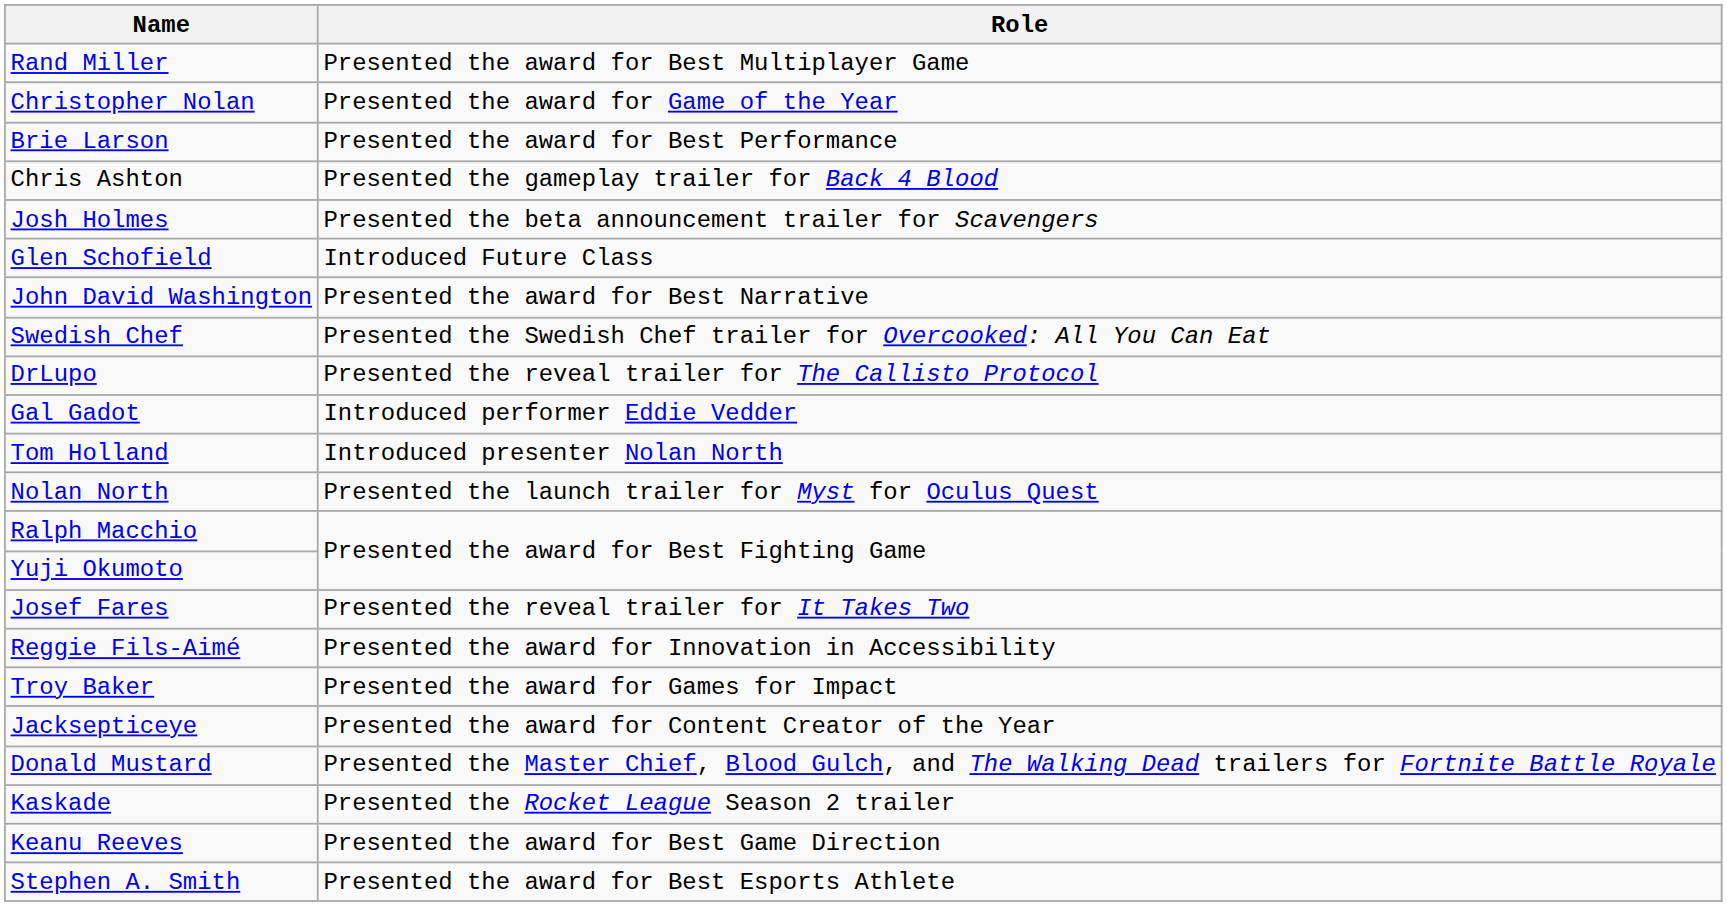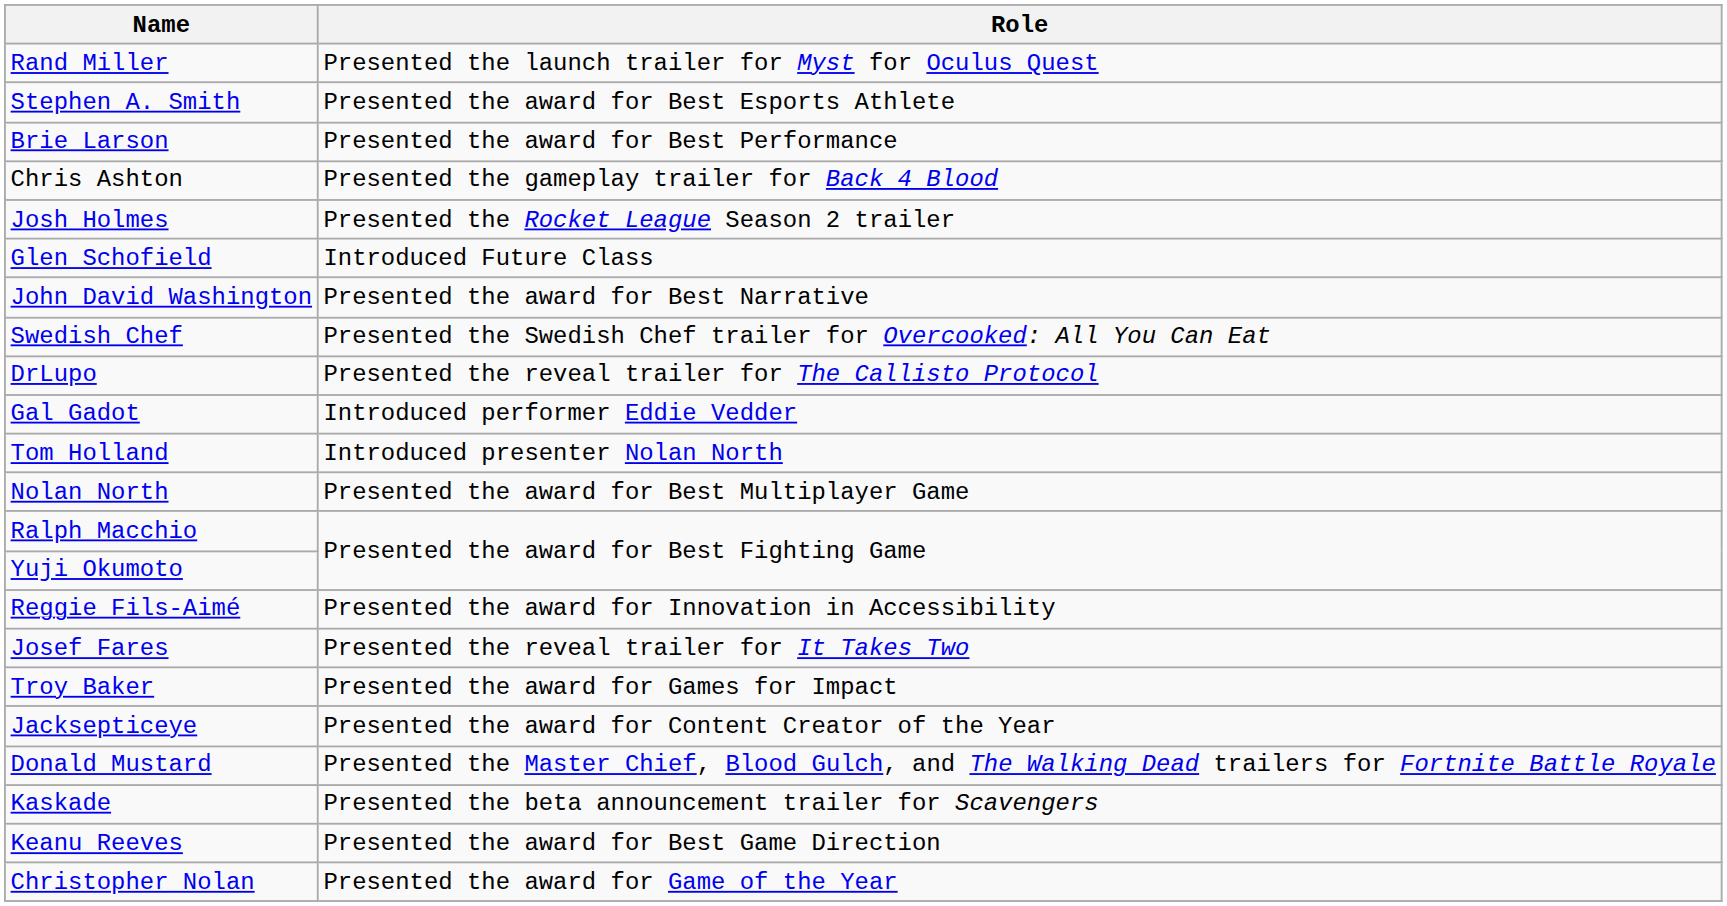Rand Miller | Role: Presented the award for Best Multiplayer Game -> Presented the launch trailer for Myst for Oculus Quest
rows swapped: Stephen A. Smith <-> Christopher Nolan
Josh Holmes | Role: Presented the beta announcement trailer for Scavengers -> Presented the Rocket League Season 2 trailer
Nolan North | Role: Presented the launch trailer for Myst for Oculus Quest -> Presented the award for Best Multiplayer Game
rows swapped: Josef Fares <-> Reggie Fils-Aimé
Kaskade | Role: Presented the Rocket League Season 2 trailer -> Presented the beta announcement trailer for Scavengers
